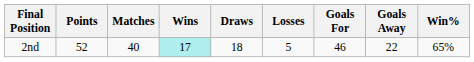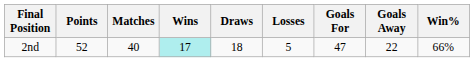2nd | Goals For: 46 -> 47
2nd | Win%: 65% -> 66%
